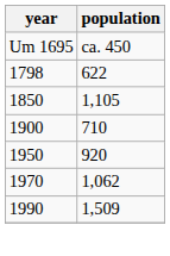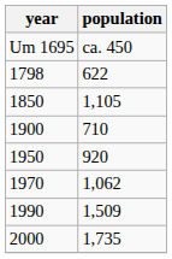+ row: 2000 | 1,735
